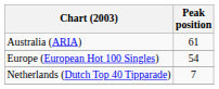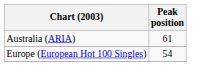- row: Netherlands (Dutch Top 40 Tipparade) | 7
